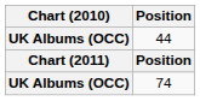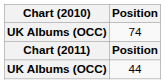rows swapped: 44 <-> 74
